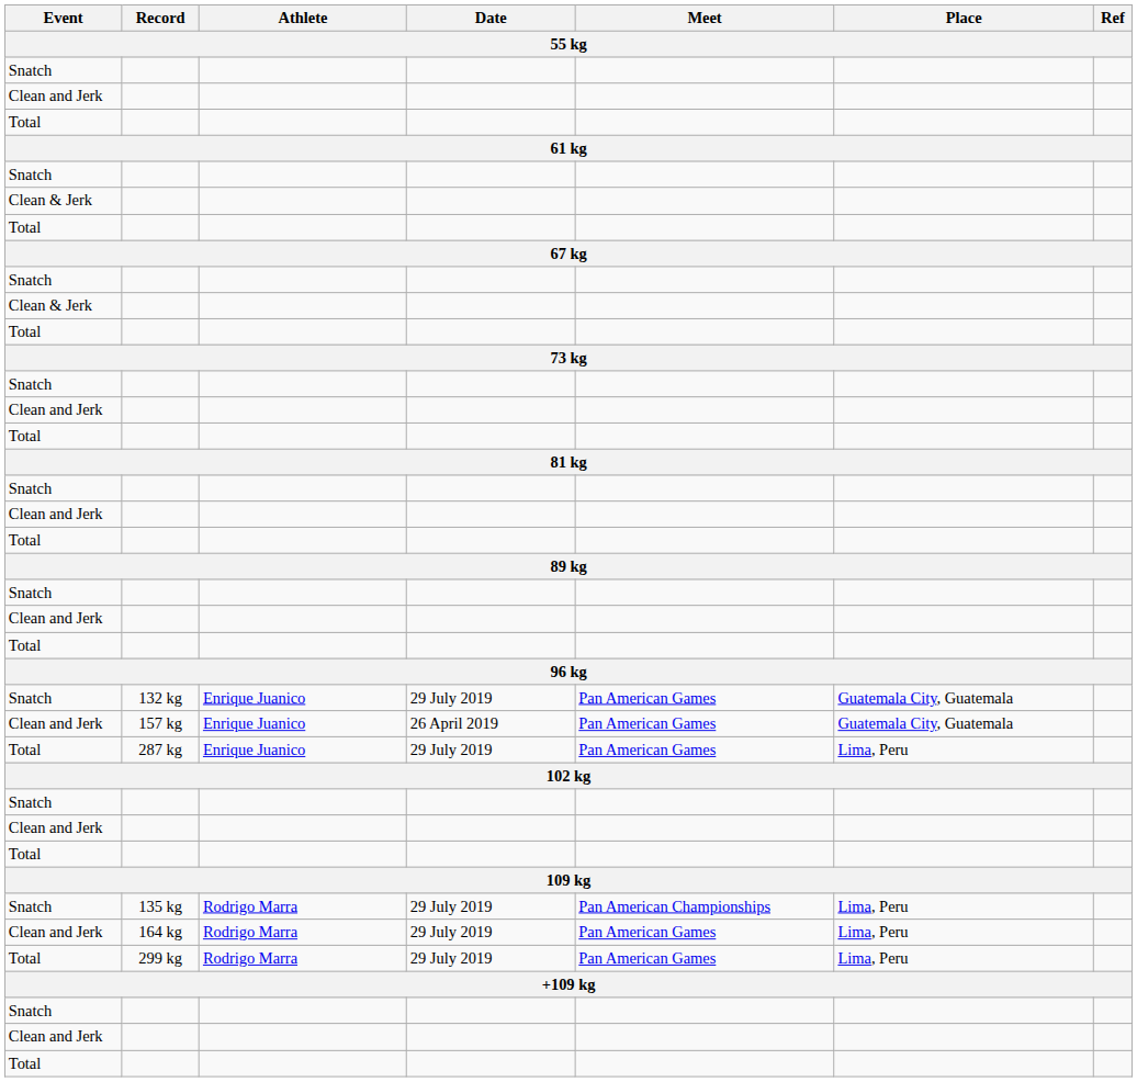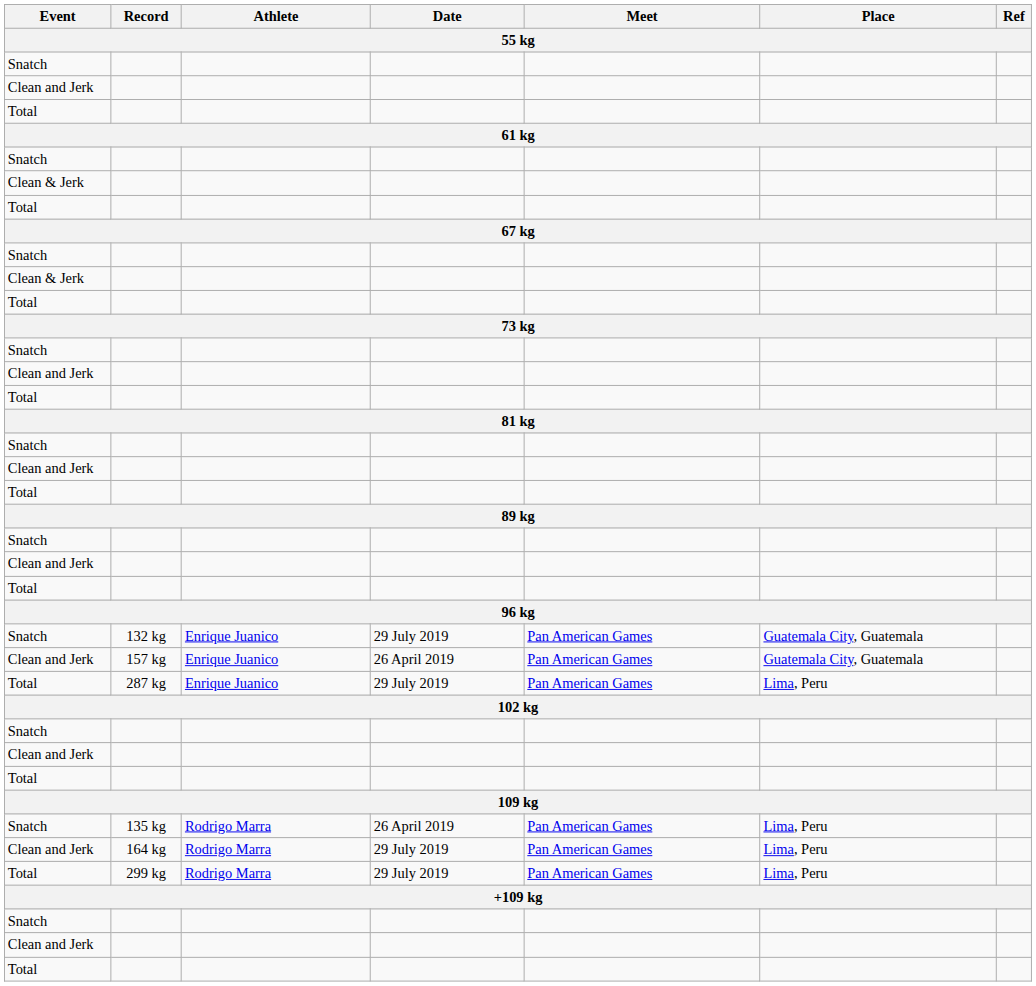135 kg | Date: 29 July 2019 -> 26 April 2019
135 kg | Meet: Pan American Championships -> Pan American Games
